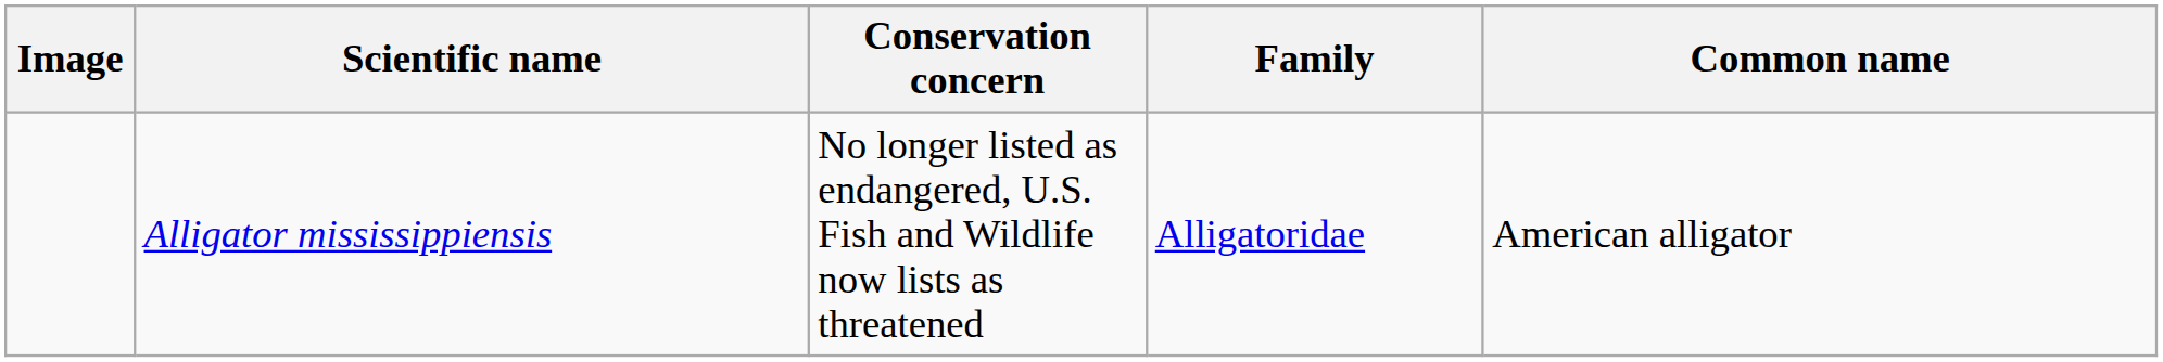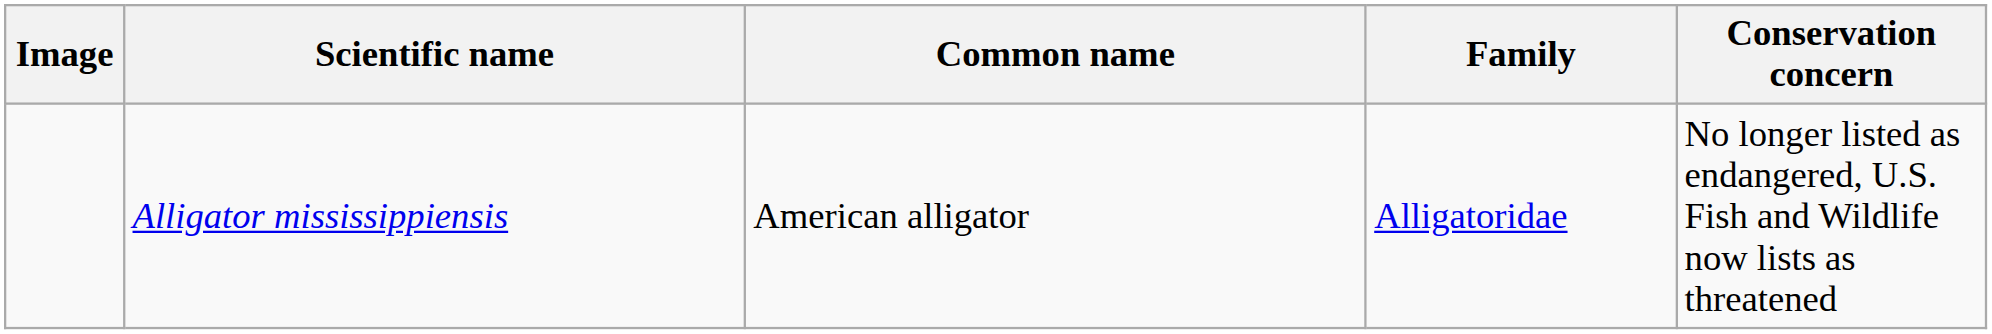columns swapped: Common name <-> Conservation concern
